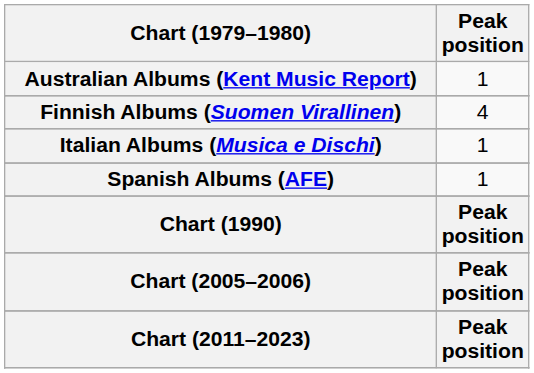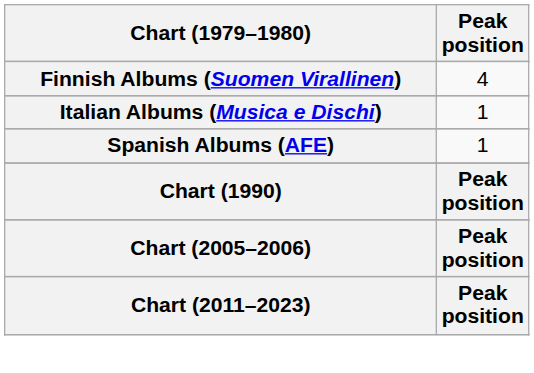- row: Australian Albums (Kent Music Report) | 1
